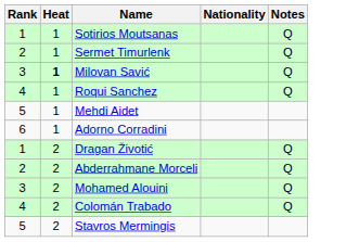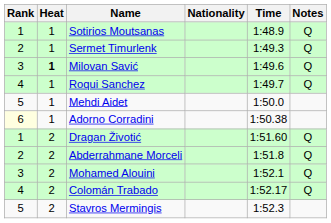+ column: Time | 1:48.9 | 1:49.3 | 1:49.6 | 1:49.7 | 1:50.0 | 1:50.38 | 1:51.60 | 1:51.8 | 1:52.1 | 1:52.17 | 1:52.3
Adorno Corradini | Rank: no background -> lightyellow background
